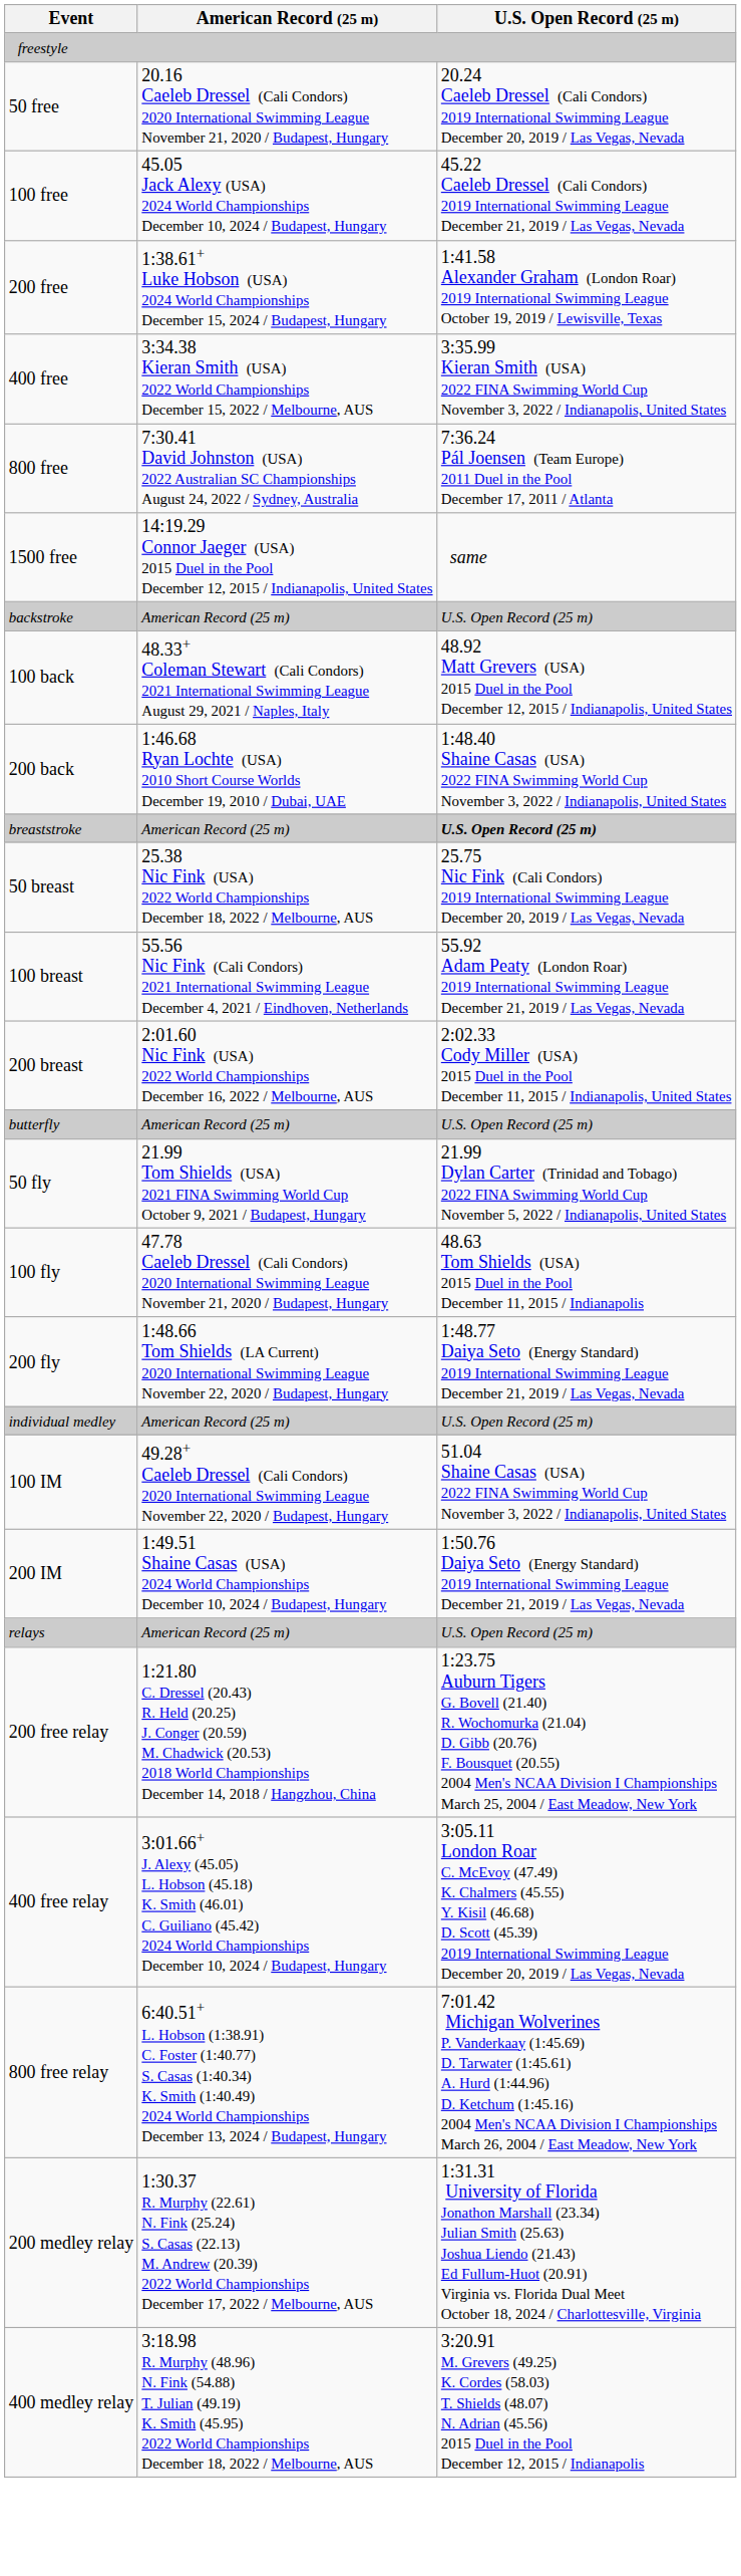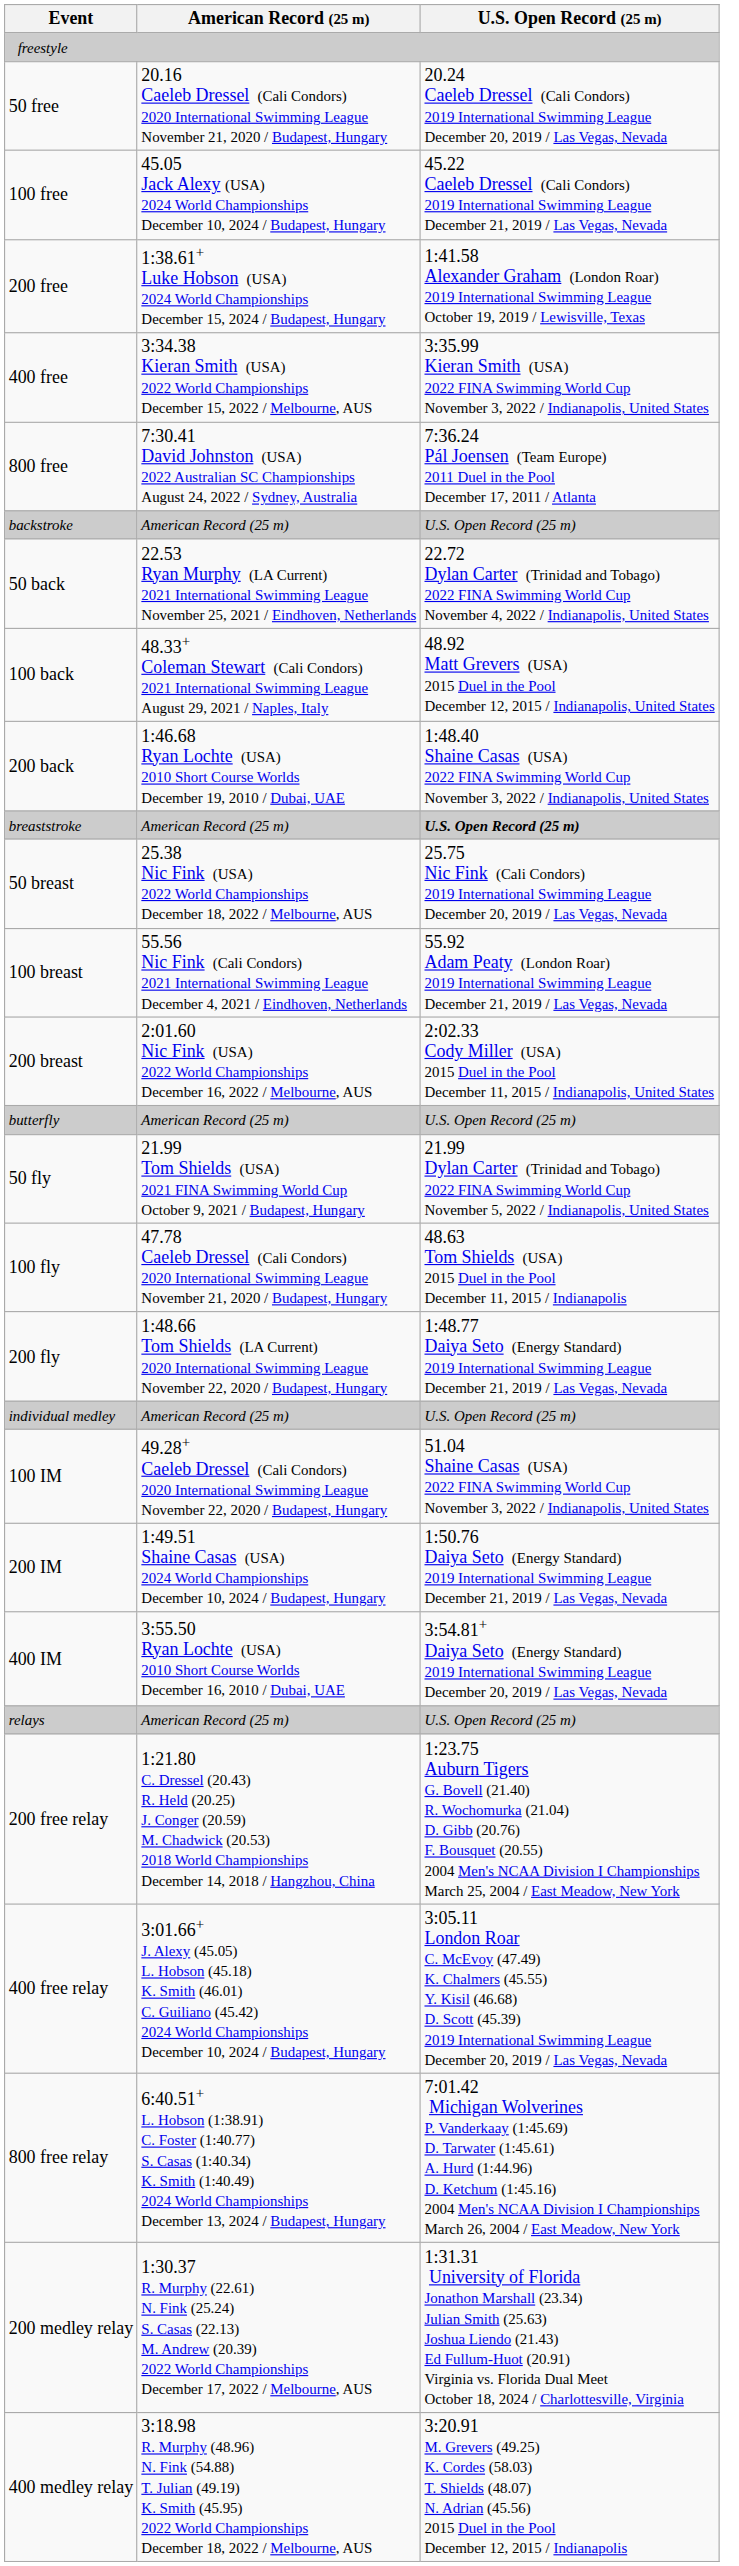- row: 1500 free | 14:19.29 Connor Jaeger (USA) 2015 Duel in the Pool December 12, 2015 / Indianapolis, United States | same
+ row: 50 back | 22.53 Ryan Murphy (LA Current) 2021 International Swimming League November 25, 2021 / Eindhoven, Netherlands | 22.72 Dylan Carter (Trinidad and Tobago) 2022 FINA Swimming World Cup November 4, 2022 / Indianapolis, United States
+ row: 400 IM | 3:55.50 Ryan Lochte (USA) 2010 Short Course Worlds December 16, 2010 / Dubai, UAE | 3:54.81+ Daiya Seto (Energy Standard) 2019 International Swimming League December 20, 2019 / Las Vegas, Nevada
